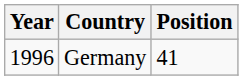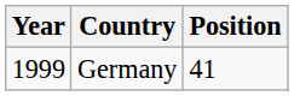Germany | Year: 1996 -> 1999
